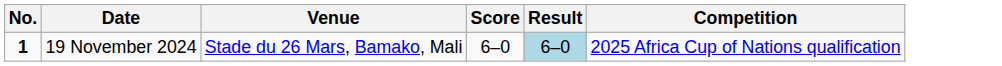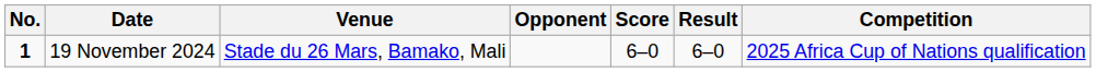+ column: Opponent
19 November 2024 | Result: lightblue background -> no background
